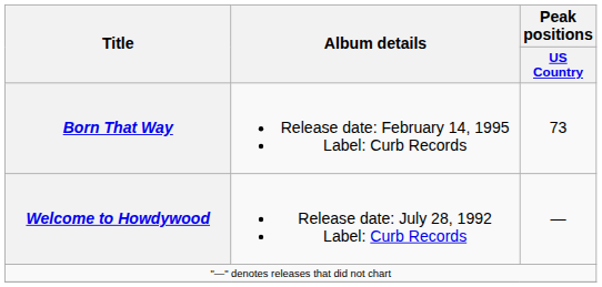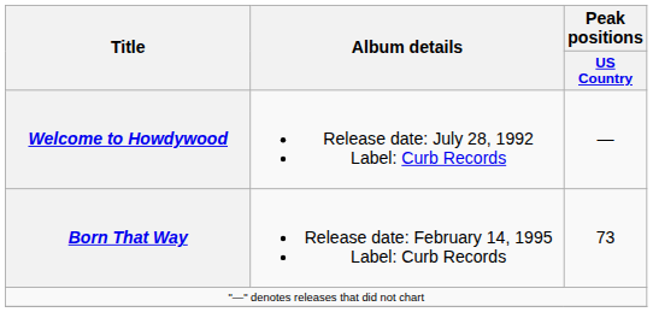rows swapped: Welcome to Howdywood <-> Born That Way
